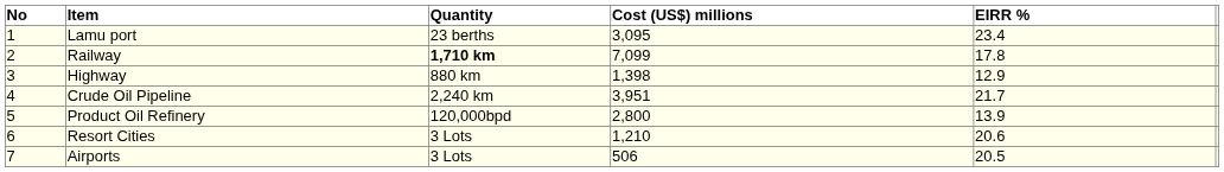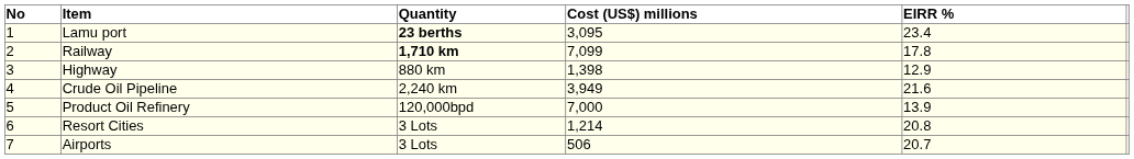Lamu port | Quantity: normal -> bold
Crude Oil Pipeline | Cost (US$) millions: 3,951 -> 3,949
Crude Oil Pipeline | EIRR %: 21.7 -> 21.6
Product Oil Refinery | Cost (US$) millions: 2,800 -> 7,000
Resort Cities | Cost (US$) millions: 1,210 -> 1,214
Resort Cities | EIRR %: 20.6 -> 20.8
Airports | EIRR %: 20.5 -> 20.7
